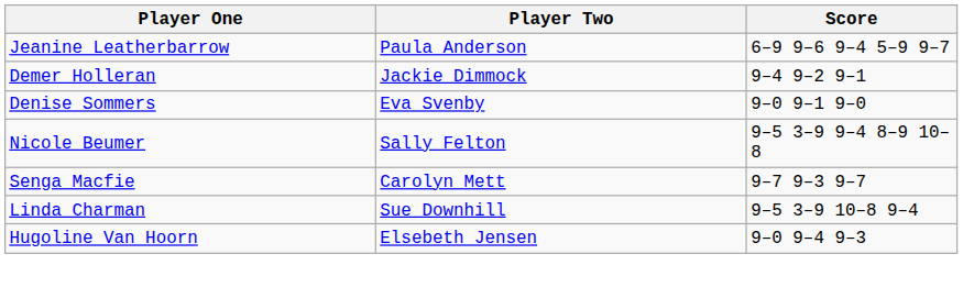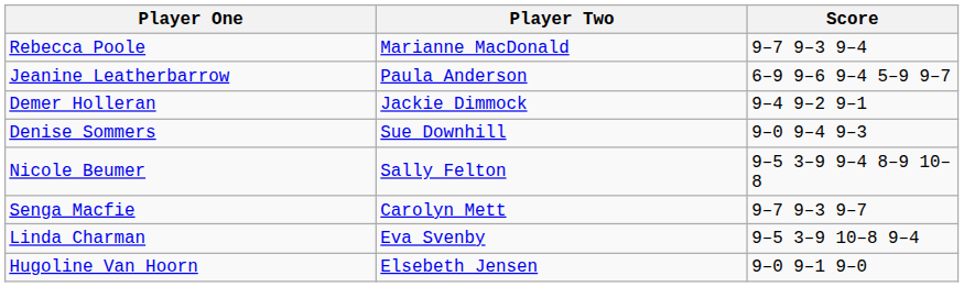+ row: Rebecca Poole | Marianne MacDonald | 9–7 9–3 9–4
Denise Sommers | Player Two: Eva Svenby -> Sue Downhill
Denise Sommers | Score: 9–0 9–1 9–0 -> 9–0 9–4 9–3
Linda Charman | Player Two: Sue Downhill -> Eva Svenby
Hugoline Van Hoorn | Score: 9–0 9–4 9–3 -> 9–0 9–1 9–0
